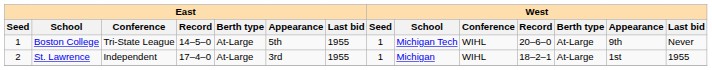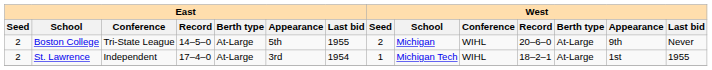Boston College | East / Seed: 1 -> 2
Boston College | West / Seed: 1 -> 2
Boston College | West / School: Michigan Tech -> Michigan
St. Lawrence | East / Last bid: 1955 -> 1954
St. Lawrence | West / School: Michigan -> Michigan Tech
